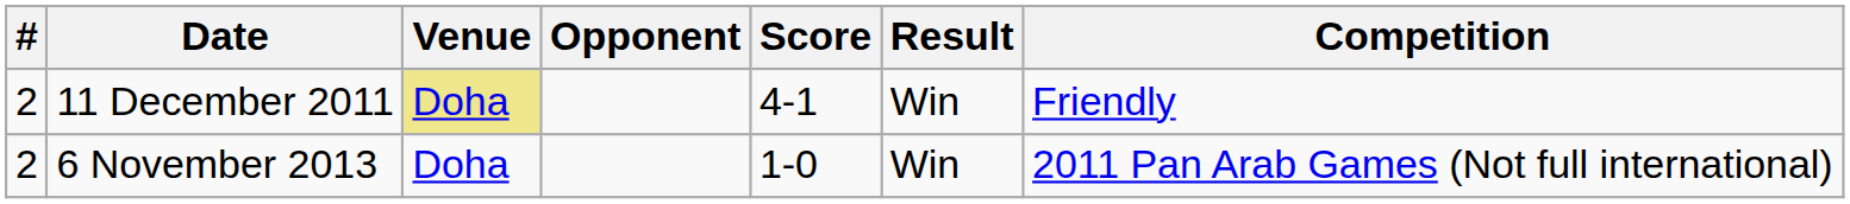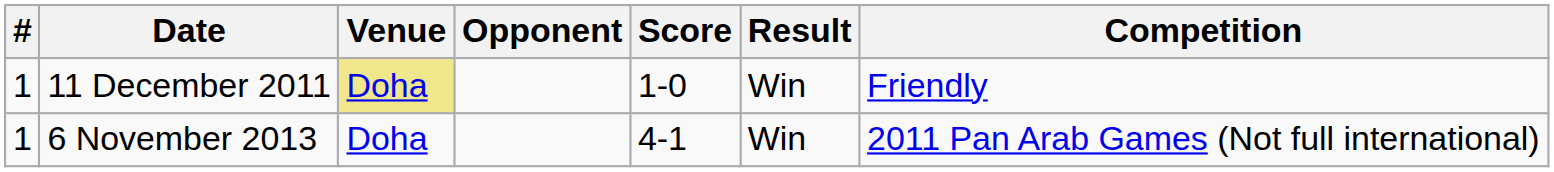11 December 2011 | #: 2 -> 1
11 December 2011 | Score: 4-1 -> 1-0
6 November 2013 | #: 2 -> 1
6 November 2013 | Score: 1-0 -> 4-1
